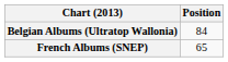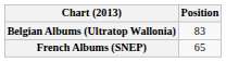Belgian Albums (Ultratop Wallonia) | Position: 84 -> 83
